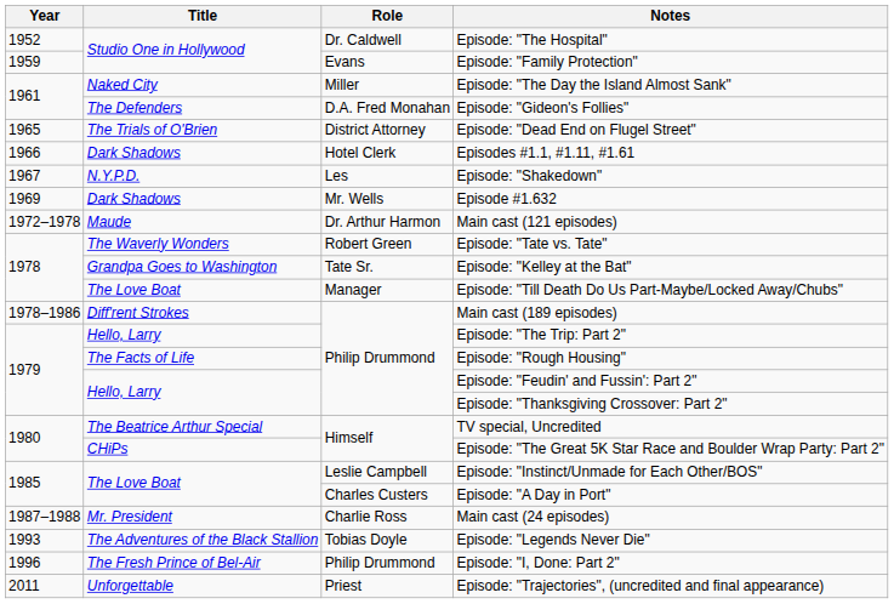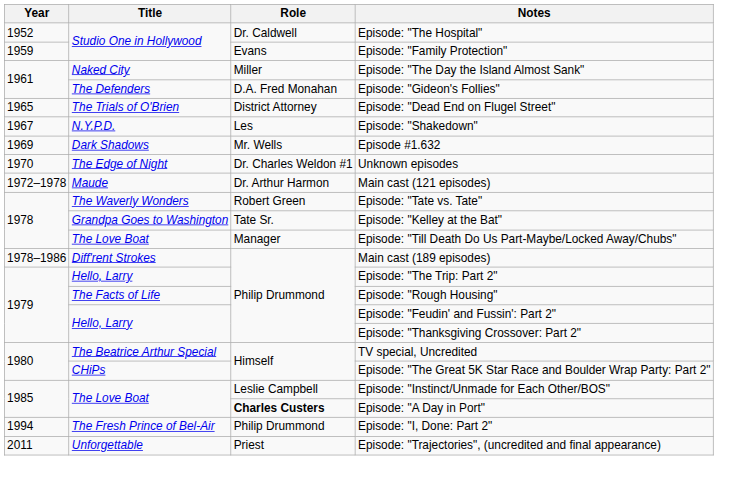- row: 1966 | Dark Shadows | Hotel Clerk | Episodes #1.1, #1.11, #1.61
+ row: 1970 | The Edge of Night | Dr. Charles Weldon #1 | Unknown episodes
Episode: "A Day in Port" | Role: normal -> bold
- row: 1987–1988 | Mr. President | Charlie Ross | Main cast (24 episodes)
- row: 1993 | The Adventures of the Black Stallion | Tobias Doyle | Episode: "Legends Never Die"
Episode: "I, Done: Part 2" | Year: 1996 -> 1994
